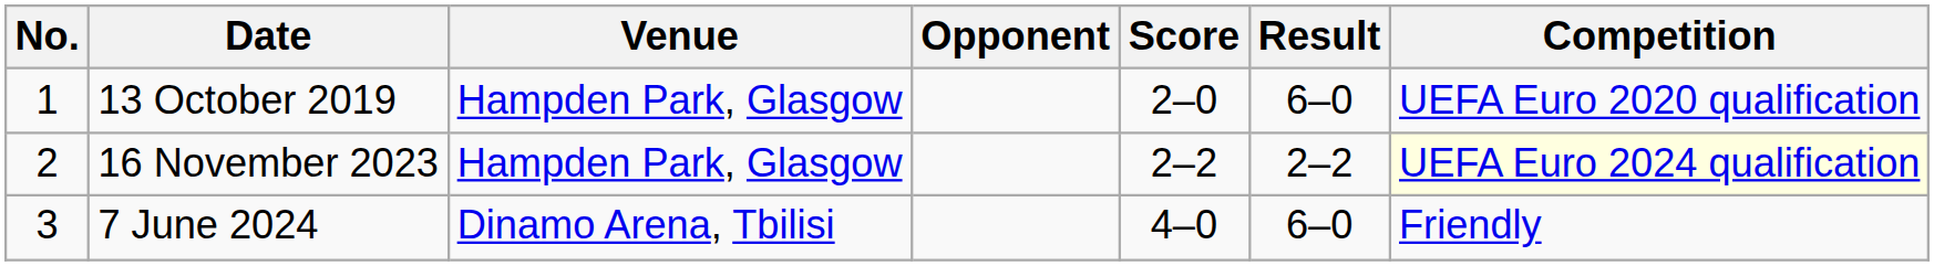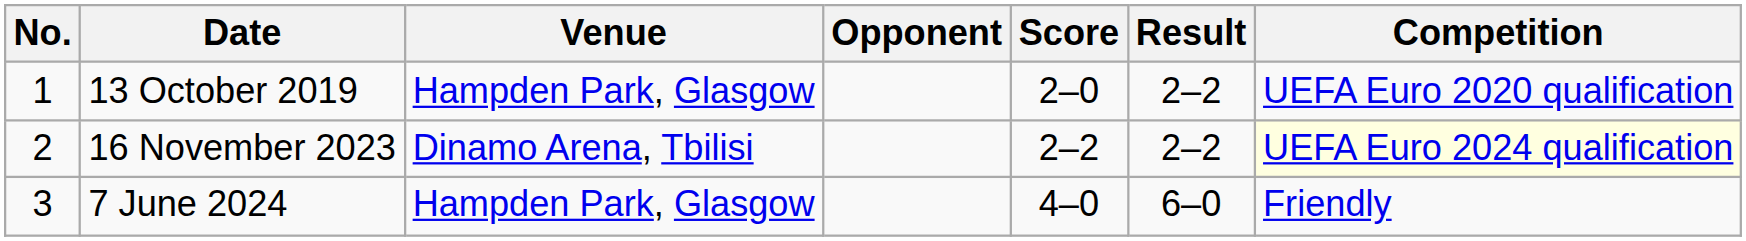13 October 2019 | Result: 6–0 -> 2–2
16 November 2023 | Venue: Hampden Park, Glasgow -> Dinamo Arena, Tbilisi
7 June 2024 | Venue: Dinamo Arena, Tbilisi -> Hampden Park, Glasgow
